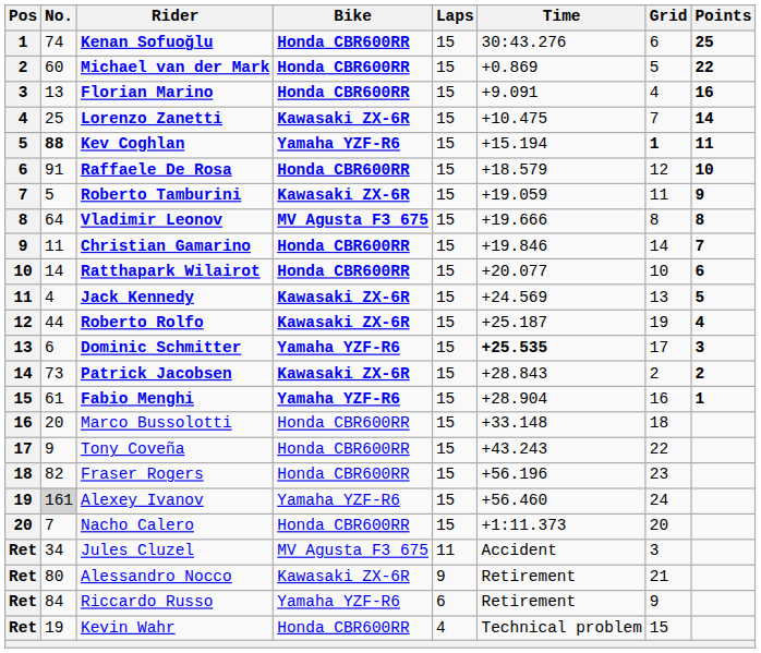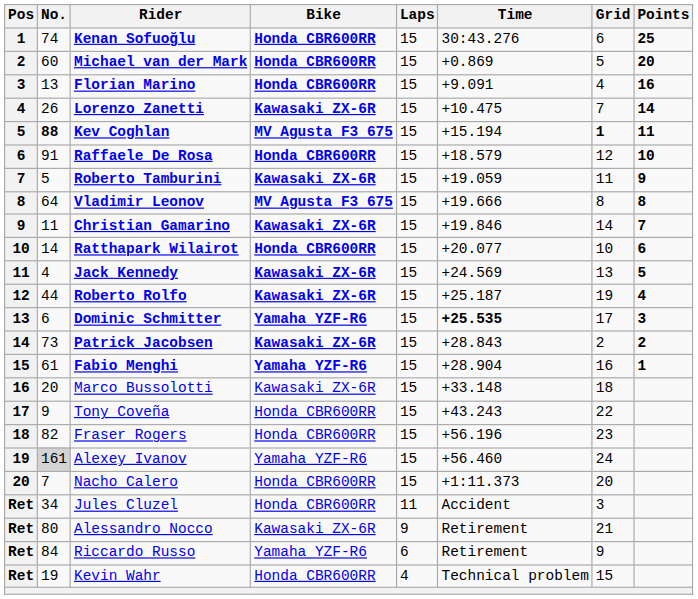Michael van der Mark | Points: 22 -> 20
Lorenzo Zanetti | No.: 25 -> 26
Kev Coghlan | Bike: Yamaha YZF-R6 -> MV Agusta F3 675
Christian Gamarino | Bike: Honda CBR600RR -> Kawasaki ZX-6R
Marco Bussolotti | Bike: Honda CBR600RR -> Kawasaki ZX-6R
Jules Cluzel | Bike: MV Agusta F3 675 -> Honda CBR600RR
